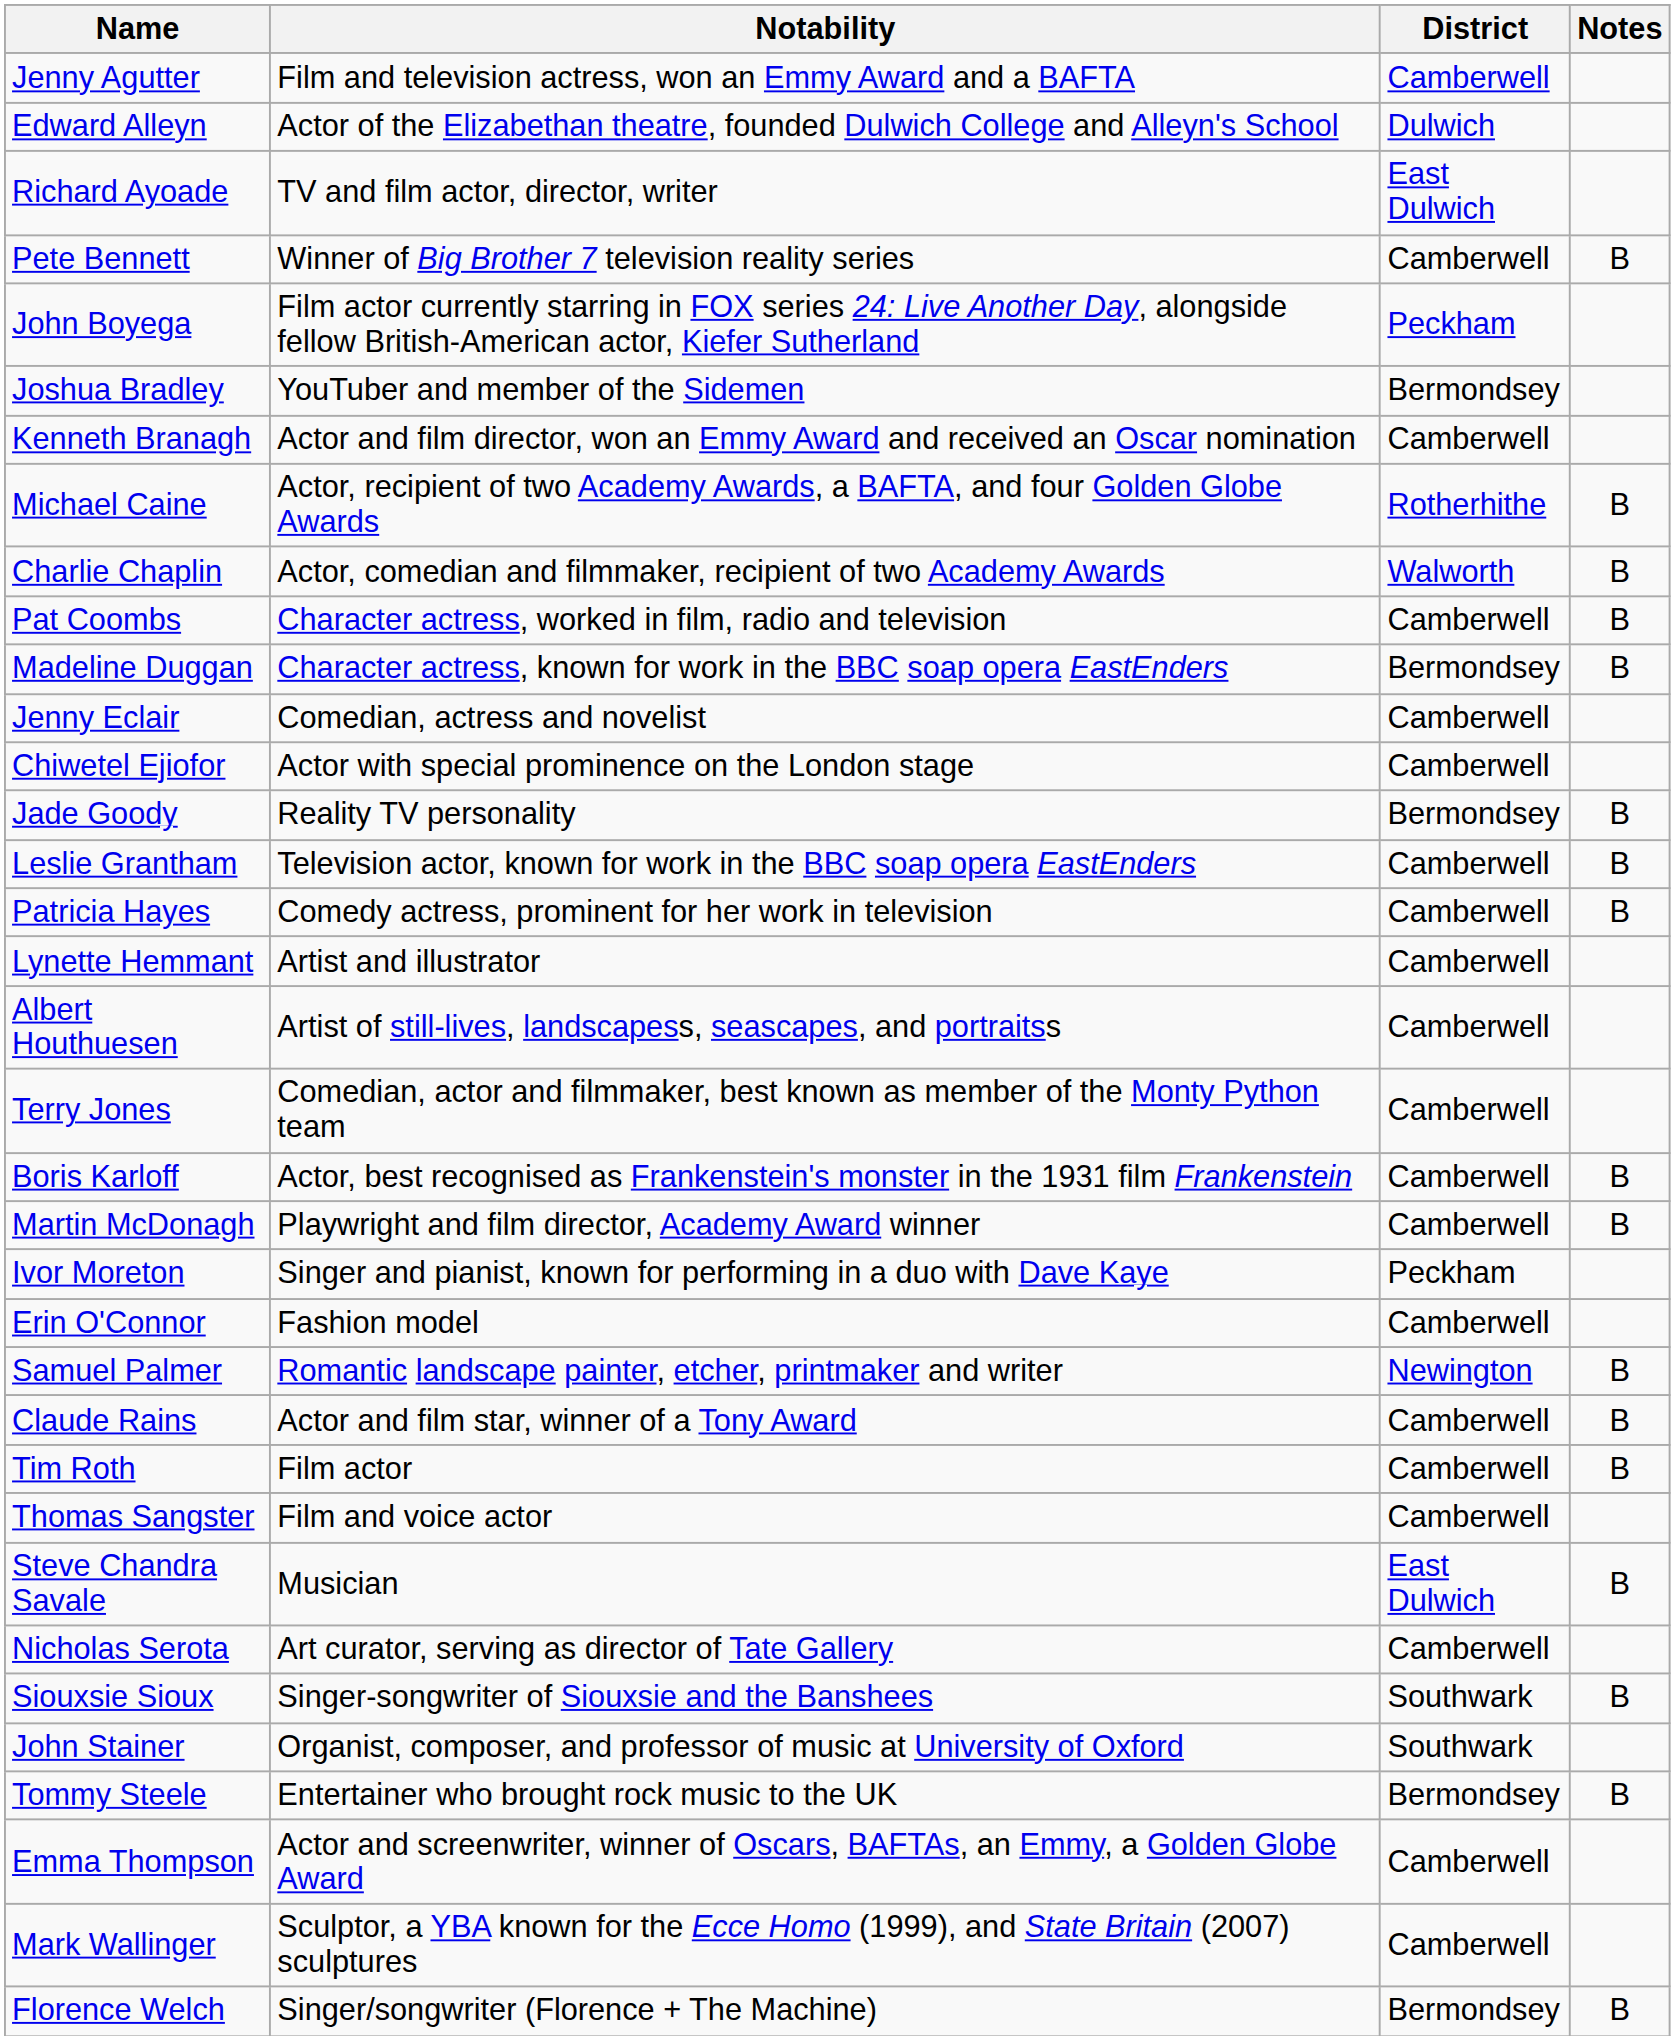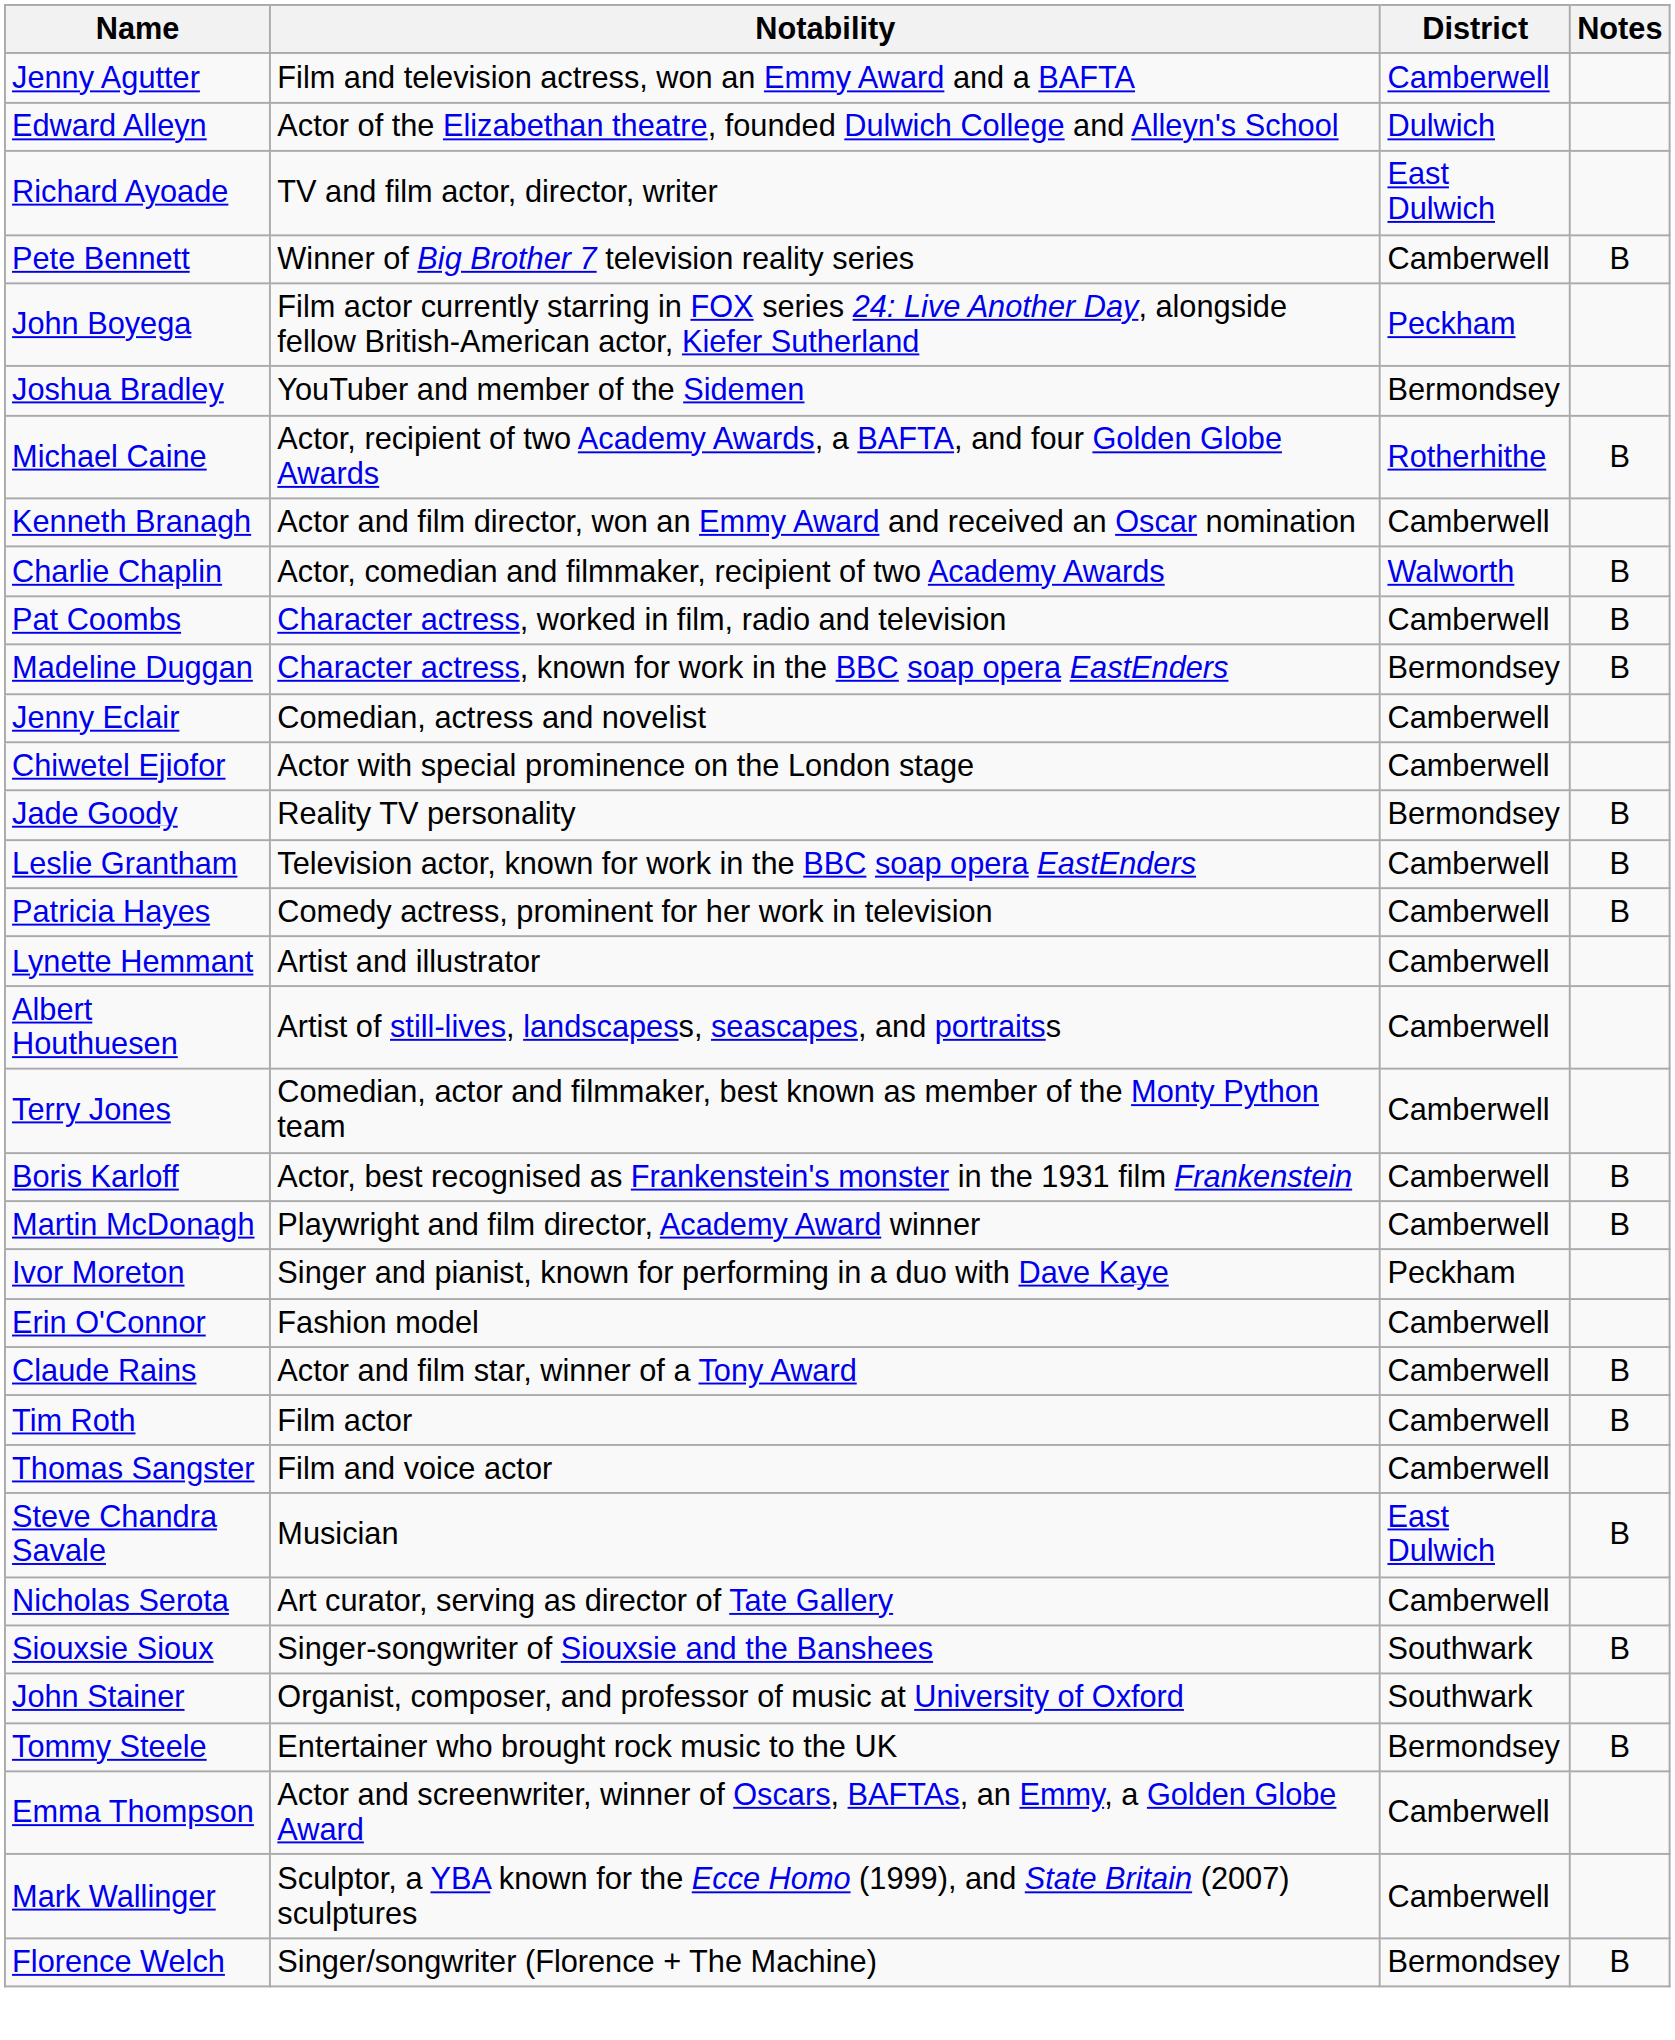rows swapped: Kenneth Branagh <-> Michael Caine
- row: Samuel Palmer | Romantic landscape painter, etcher, printmaker and writer | Newington | B
